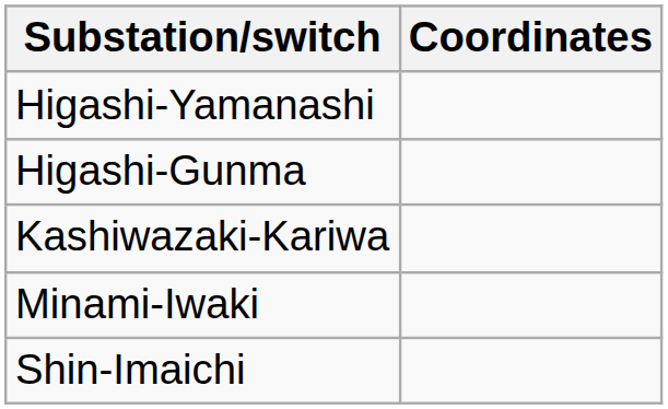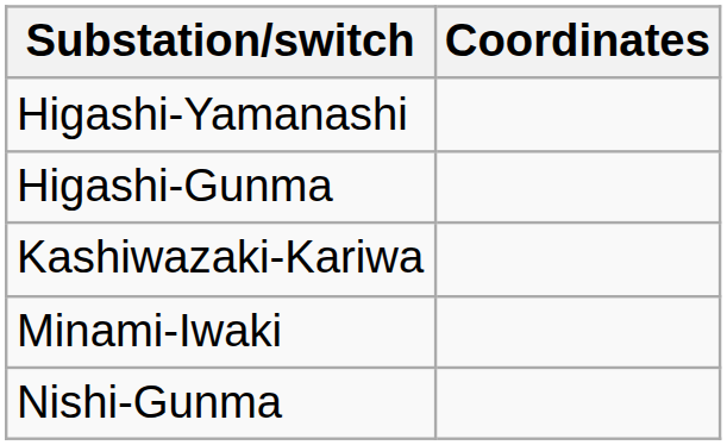+ row: Nishi-Gunma
- row: Shin-Imaichi
